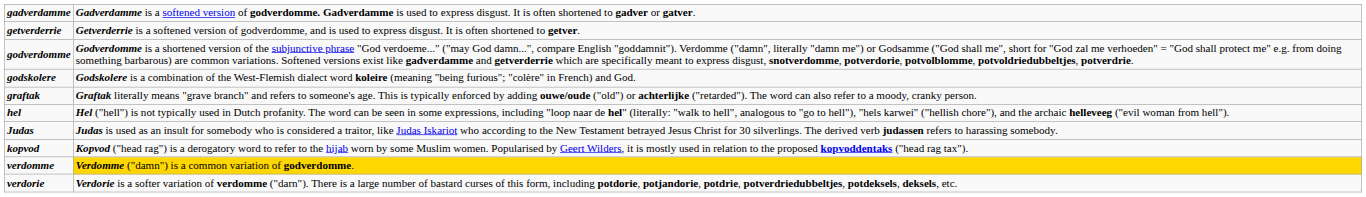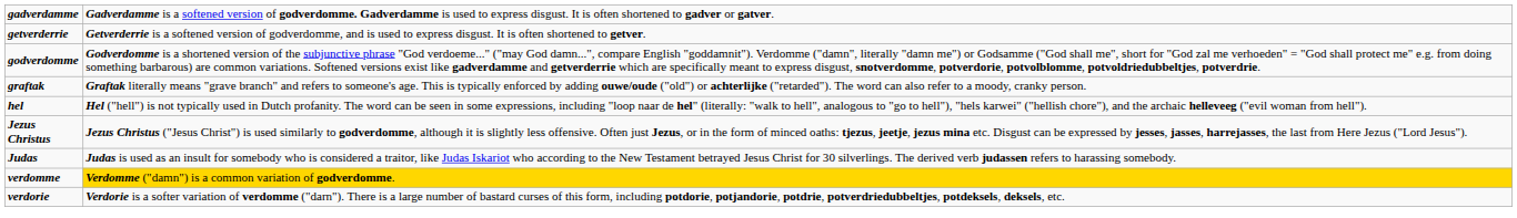- row: godskolere | Godskolere is a combination of the West-Flemish dialect word koleire (meaning "being furious"; "colère" in French) and God.
+ row: Jezus Christus | Jezus Christus ("Jesus Christ") is used similarly to godverdomme, although it is slightly less offensive. Often just Jezus, or in the form of minced oaths: tjezus, jeetje, jezus mina etc. Disgust can be expressed by jesses, jasses, harrejasses, the last from Here Jezus ("Lord Jesus").
- row: kopvod | Kopvod ("head rag") is a derogatory word to refer to the hijab worn by some Muslim women. Popularised by Geert Wilders, it is mostly used in relation to the proposed kopvoddentaks ("head rag tax").
